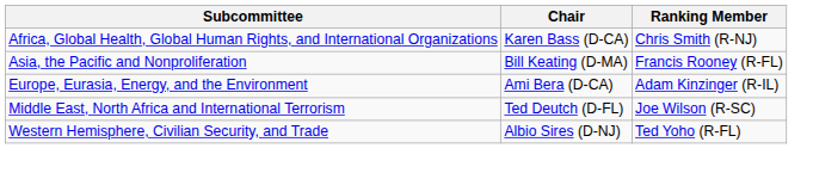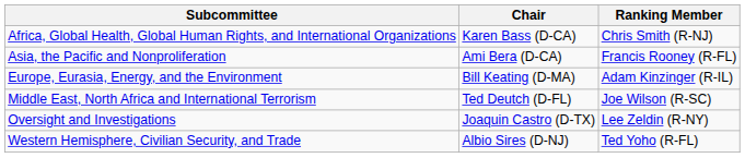Asia, the Pacific and Nonproliferation | Chair: Bill Keating (D-MA) -> Ami Bera (D-CA)
Europe, Eurasia, Energy, and the Environment | Chair: Ami Bera (D-CA) -> Bill Keating (D-MA)
+ row: Oversight and Investigations | Joaquin Castro (D-TX) | Lee Zeldin (R-NY)
